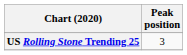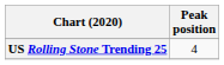US Rolling Stone Trending 25 | Peak position: 3 -> 4
